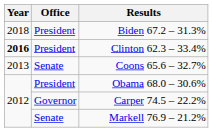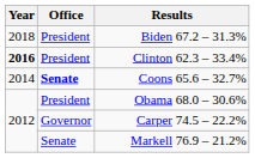Coons 65.6 – 32.7% | Year: 2013 -> 2014
Coons 65.6 – 32.7% | Office: normal -> bold
